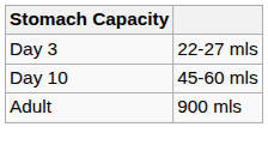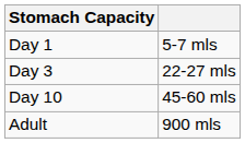+ row: Day 1 | 5-7 mls
